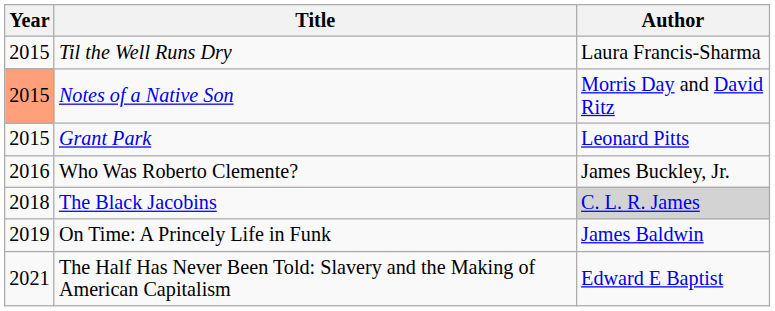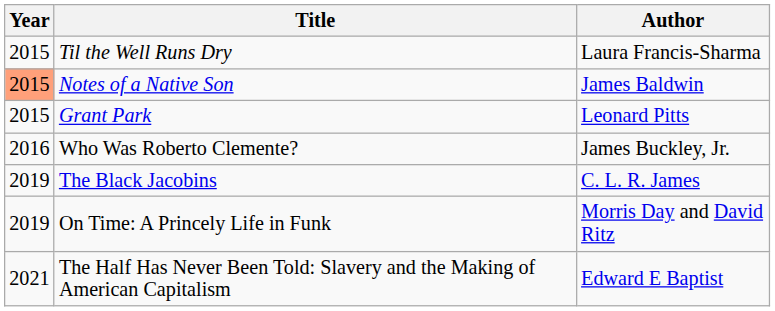Notes of a Native Son | Author: Morris Day and David Ritz -> James Baldwin
The Black Jacobins | Year: 2018 -> 2019
The Black Jacobins | Author: lightgrey background -> no background
On Time: A Princely Life in Funk | Author: James Baldwin -> Morris Day and David Ritz
